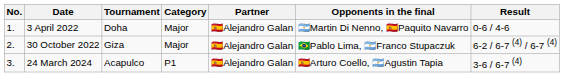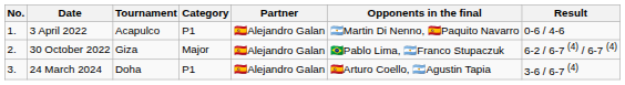3 April 2022 | Tournament: Doha -> Acapulco
3 April 2022 | Category: Major -> P1
24 March 2024 | Tournament: Acapulco -> Doha
